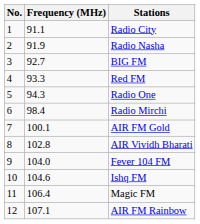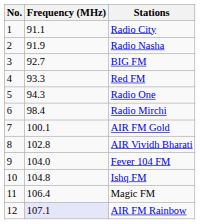Ishq FM | Frequency (MHz): 104.6 -> 104.8
AIR FM Rainbow | Frequency (MHz): no background -> lavender background
